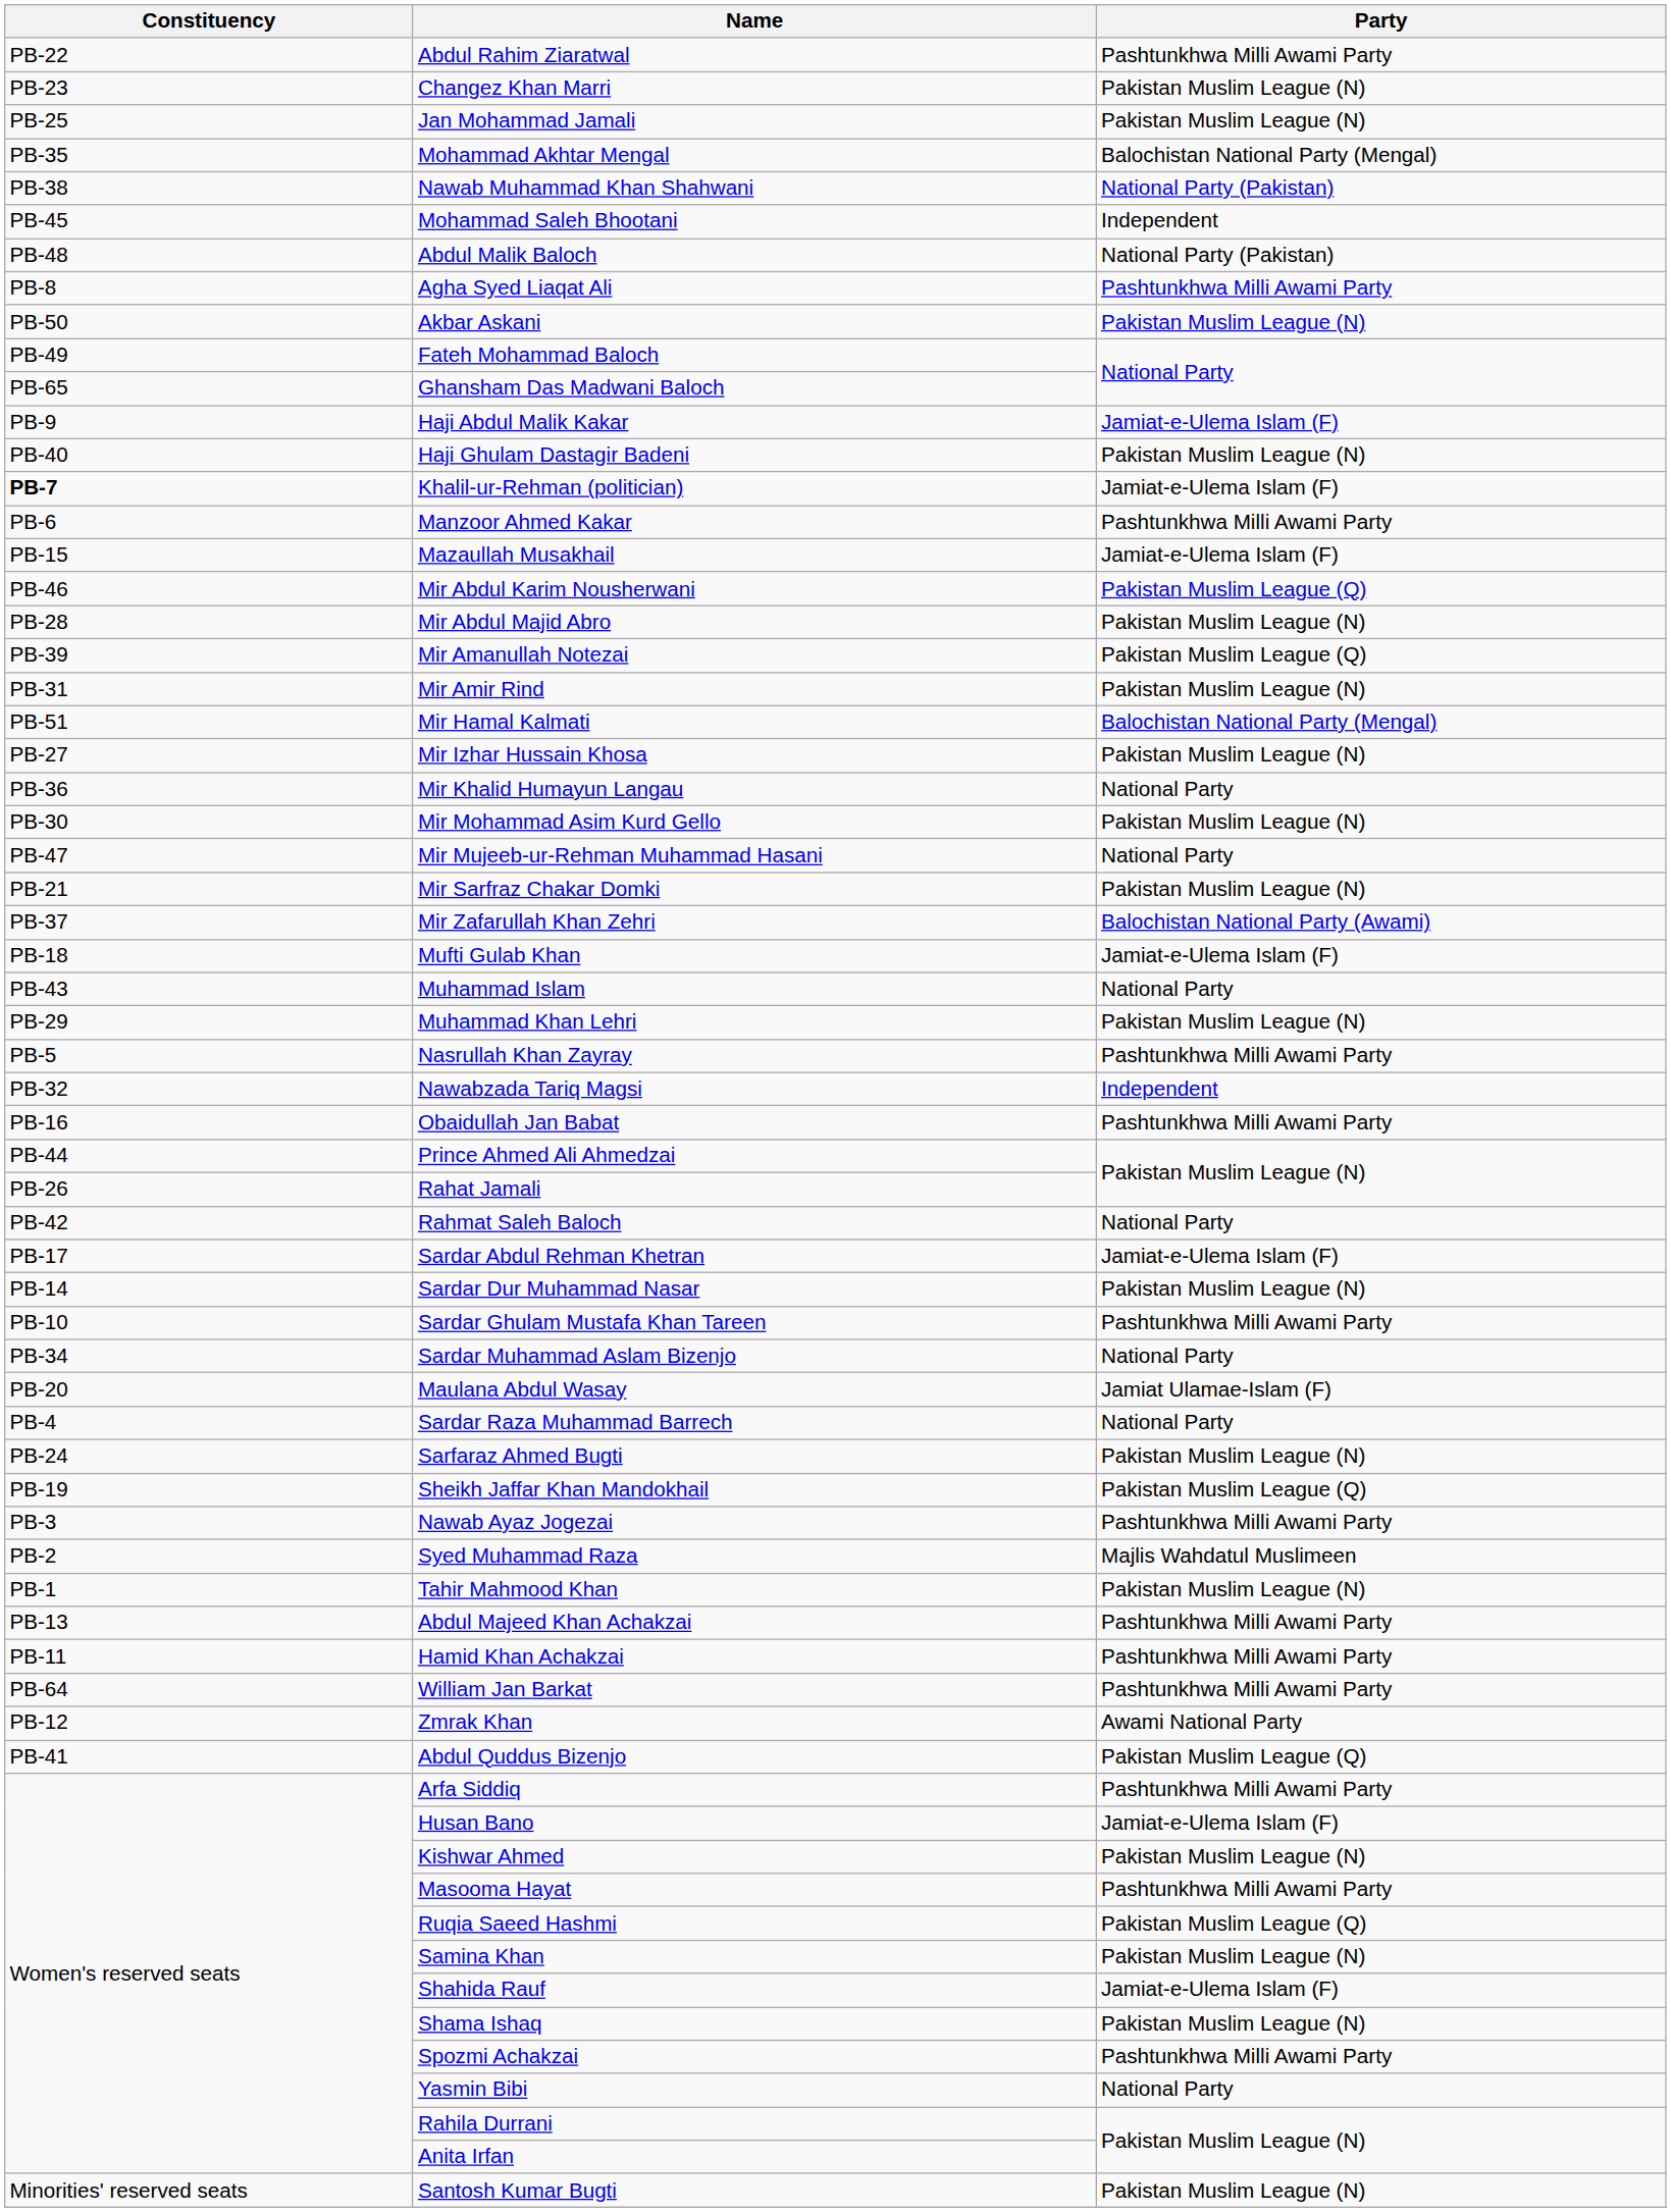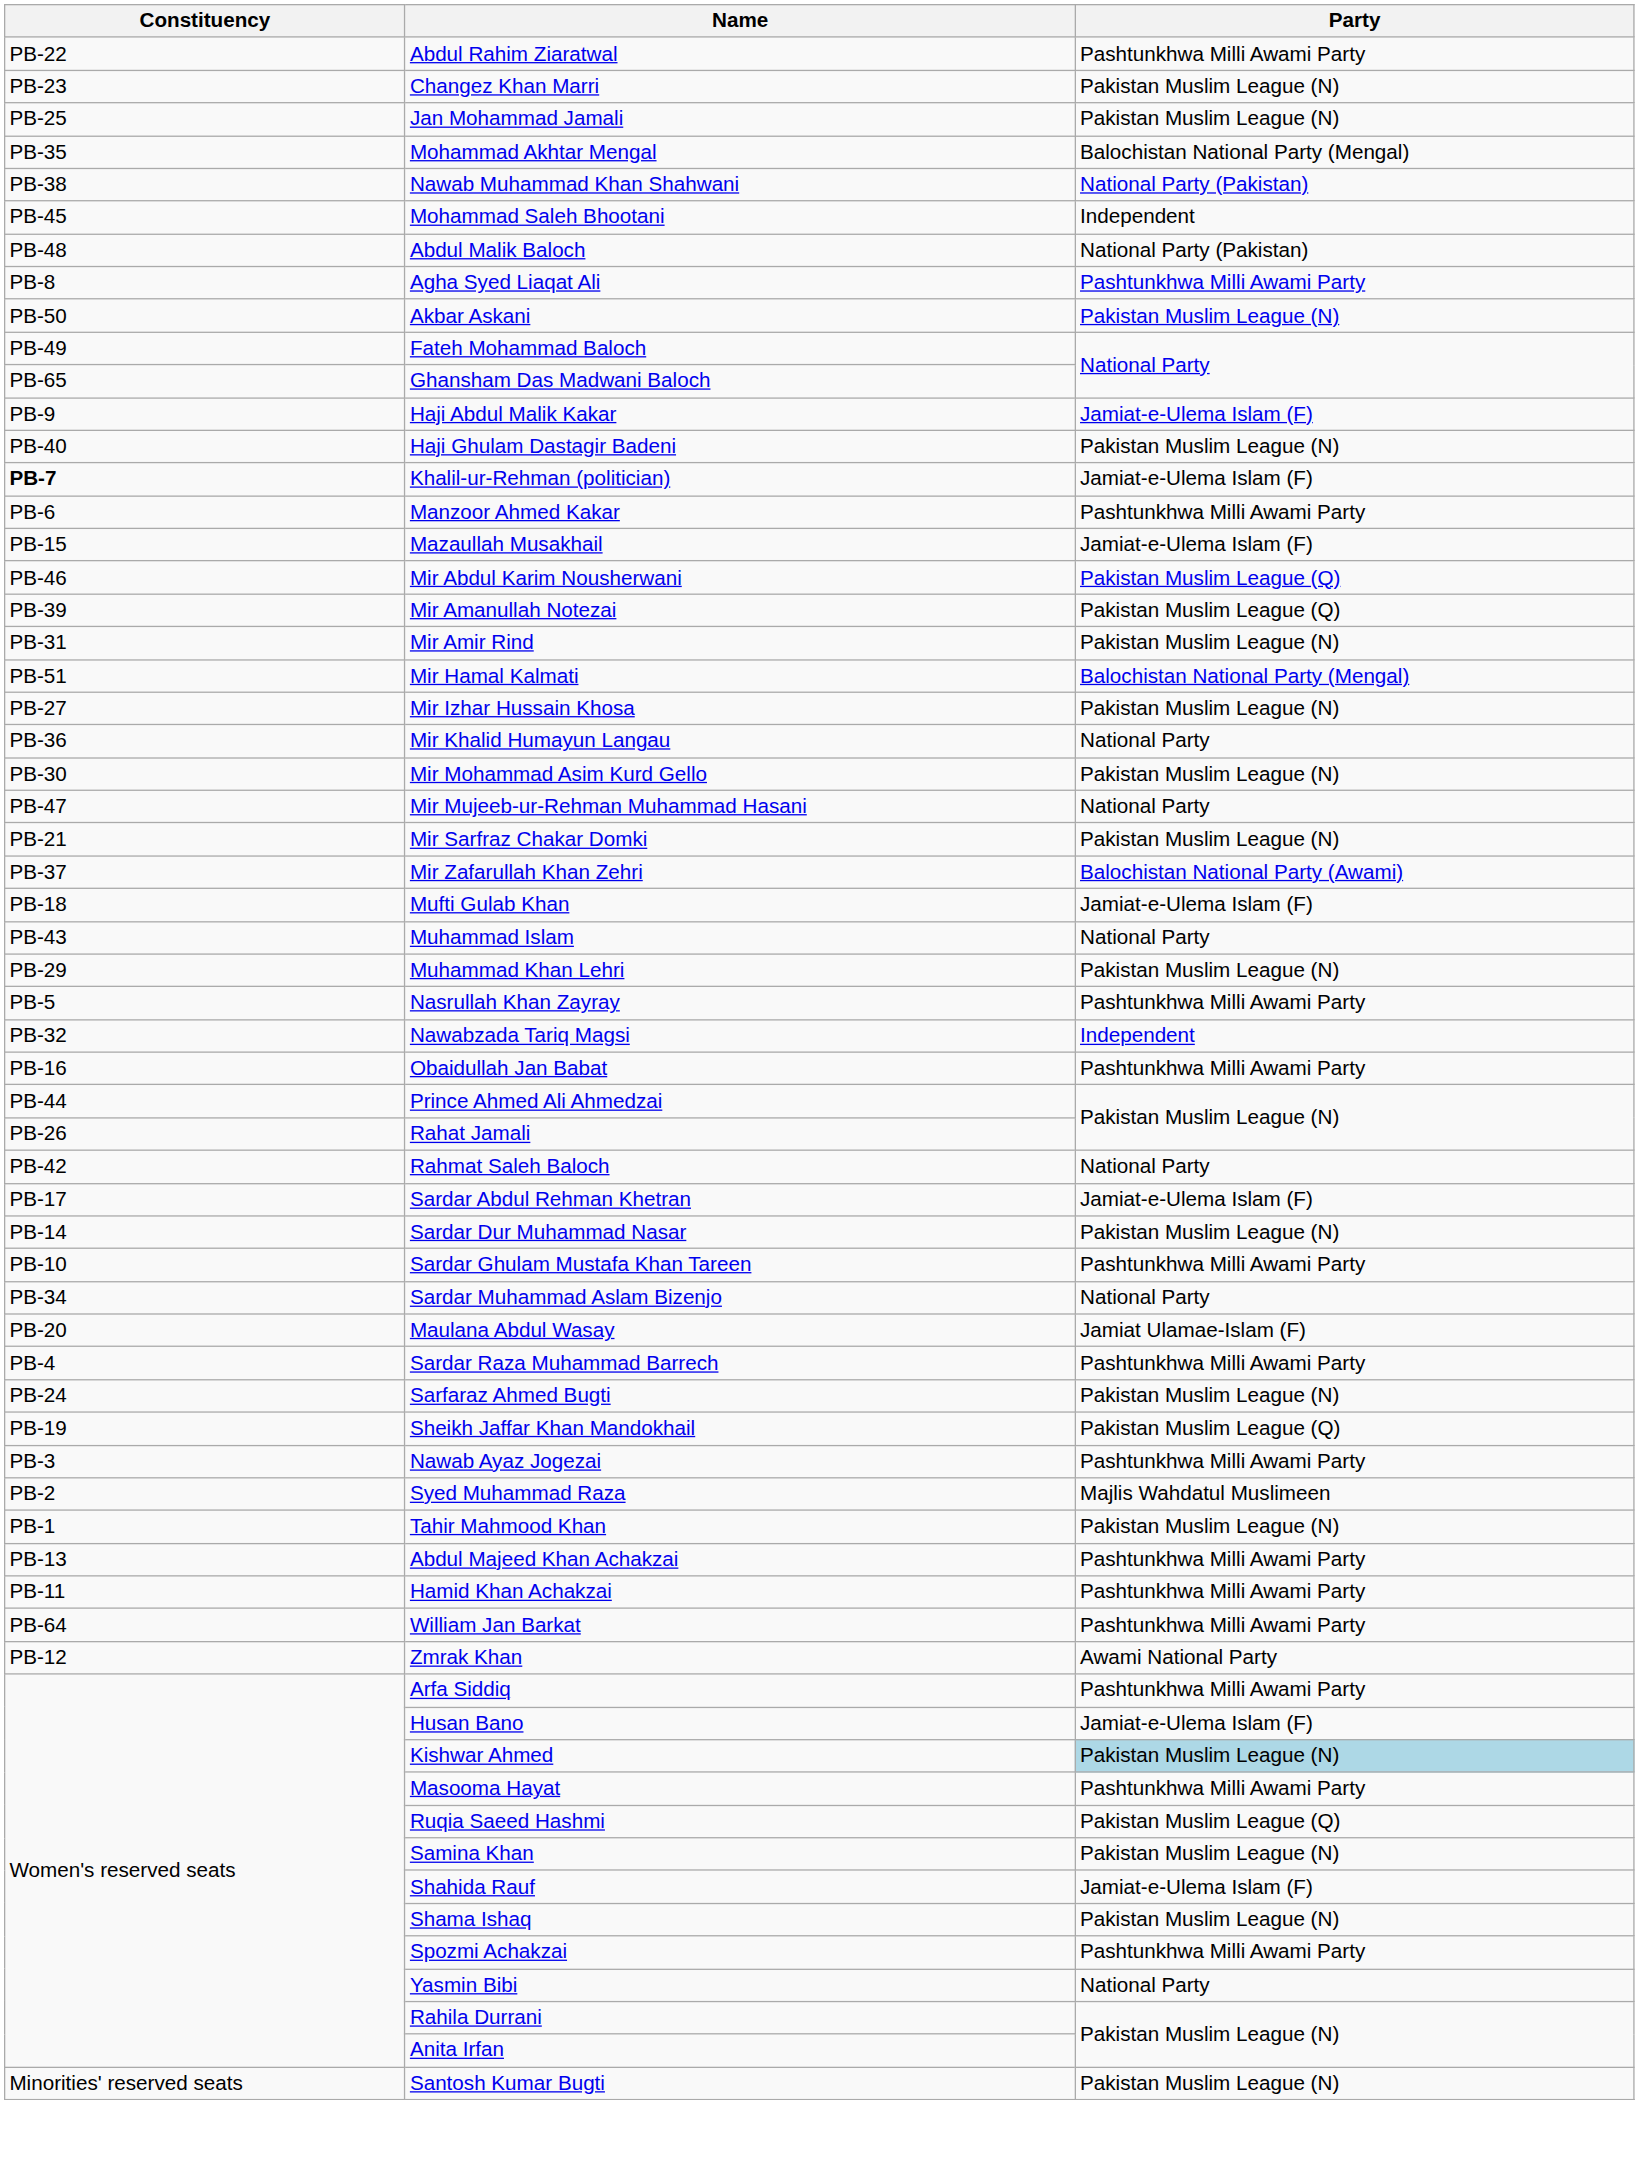- row: PB-28 | Mir Abdul Majid Abro | Pakistan Muslim League (N)
Sardar Raza Muhammad Barrech | Party: National Party -> Pashtunkhwa Milli Awami Party
- row: PB-41 | Abdul Quddus Bizenjo | Pakistan Muslim League (Q)
Kishwar Ahmed | Party: no background -> lightblue background
